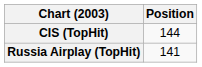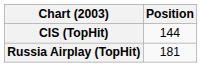Russia Airplay (TopHit) | Position: 141 -> 181
